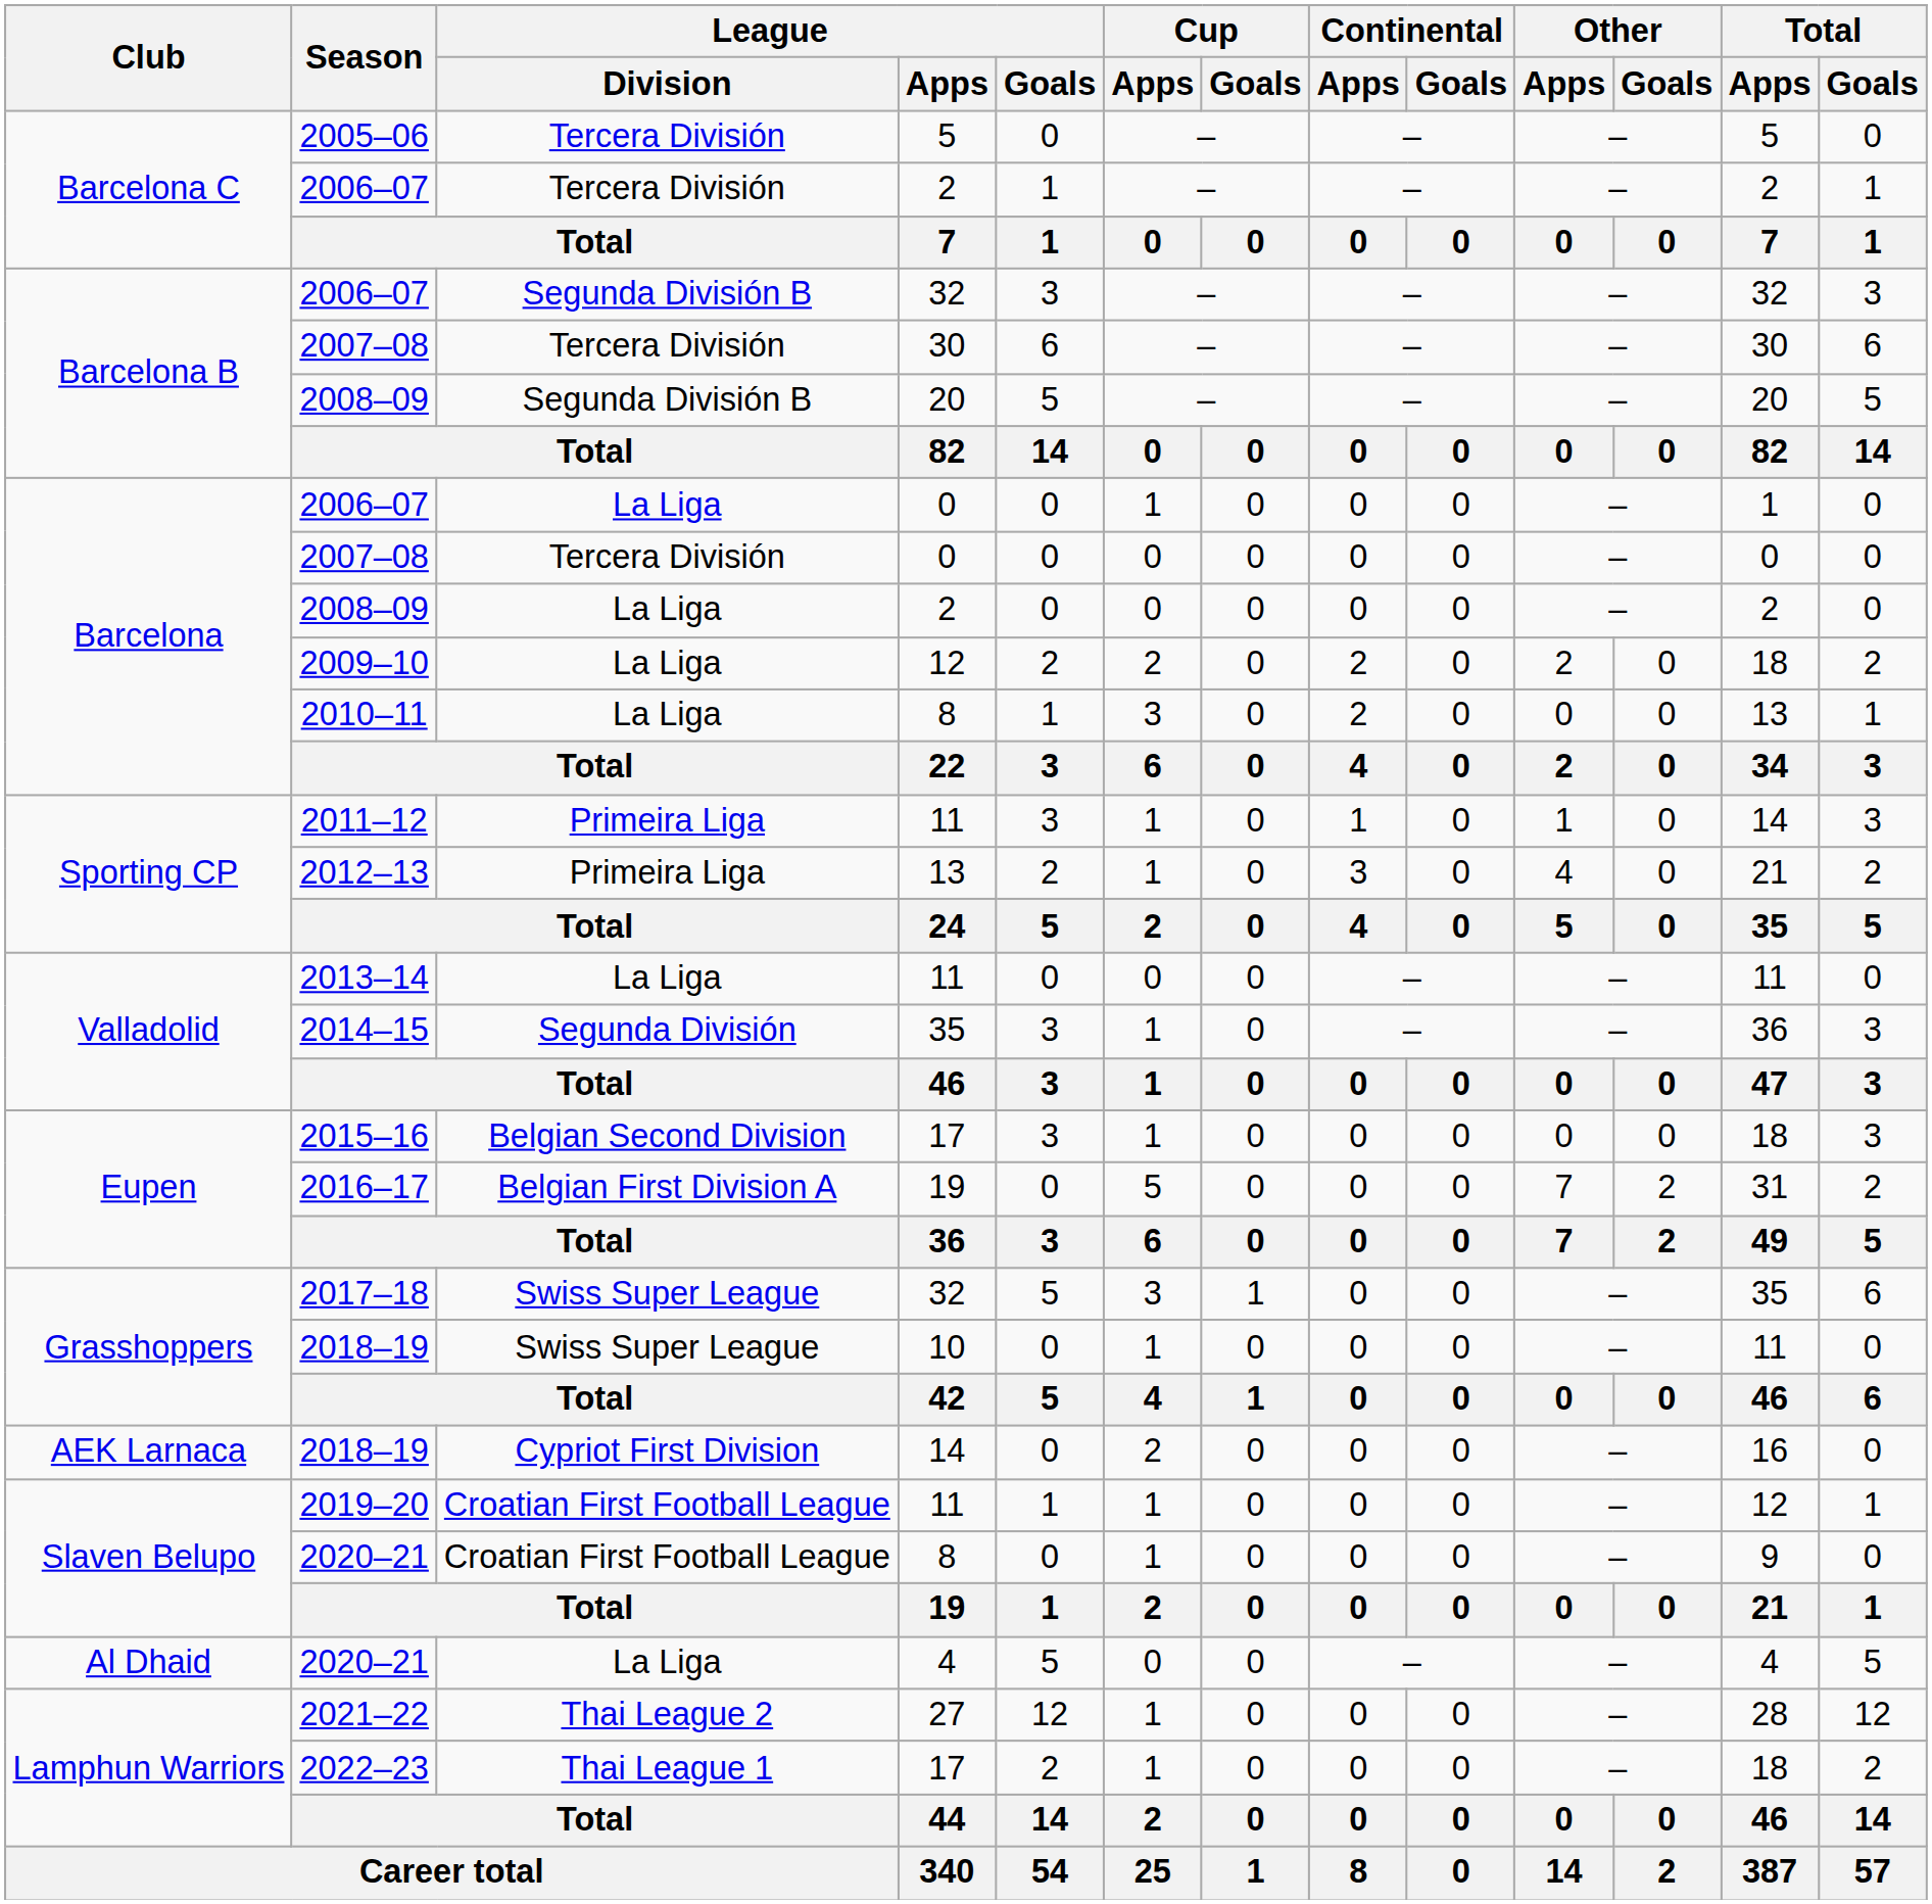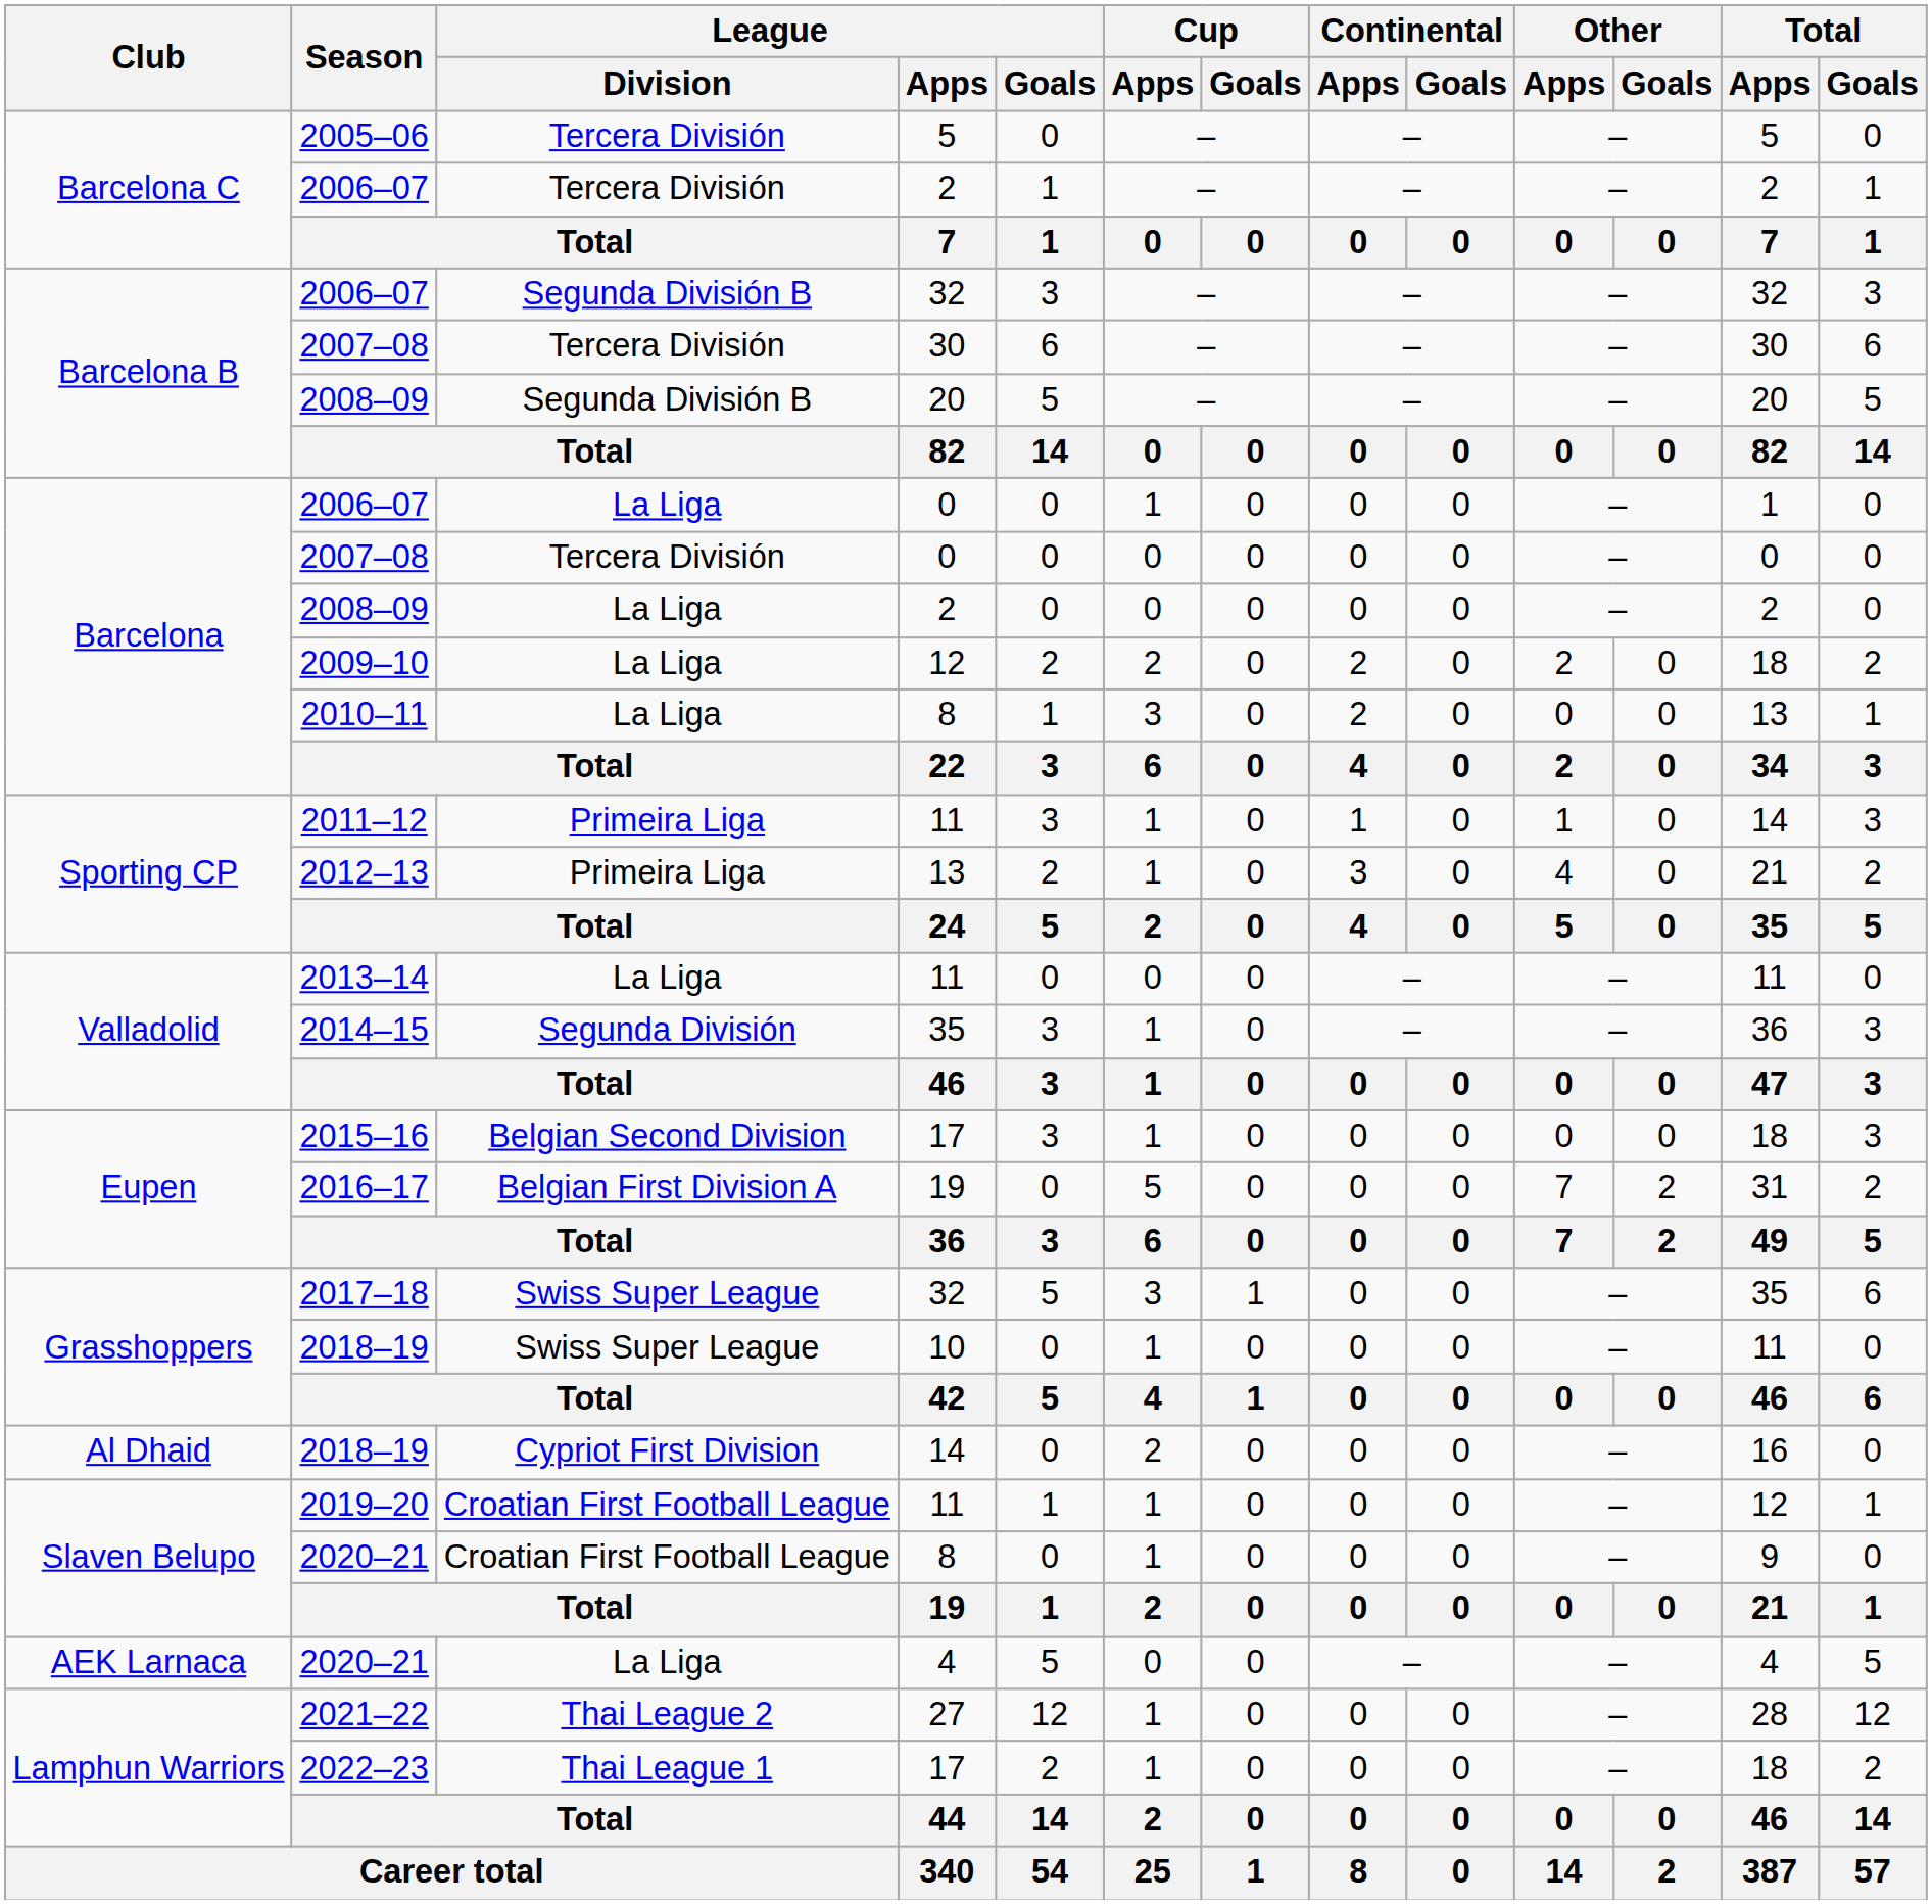2018–19 / 14 | Club: AEK Larnaca -> Al Dhaid
2020–21 / 4 | Club: Al Dhaid -> AEK Larnaca
